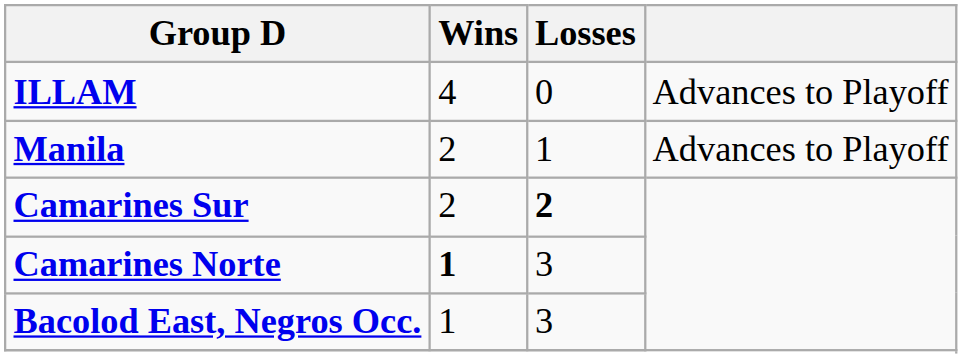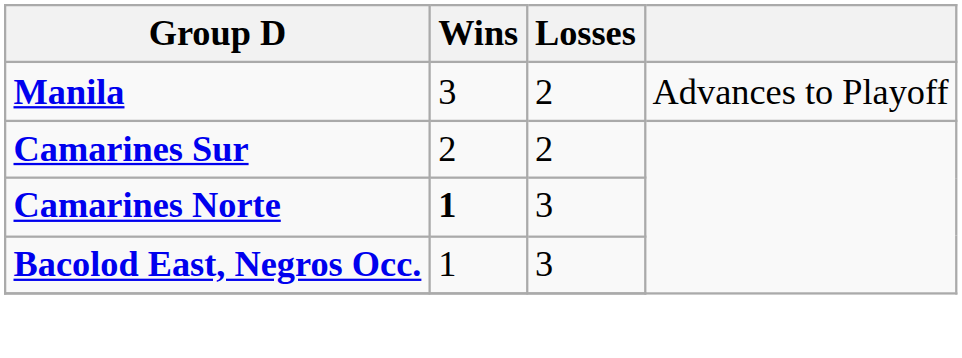- row: ILLAM | 4 | 0 | Advances to Playoff
Manila | Wins: 2 -> 3
Manila | Losses: 1 -> 2
Camarines Sur | Losses: bold -> normal
